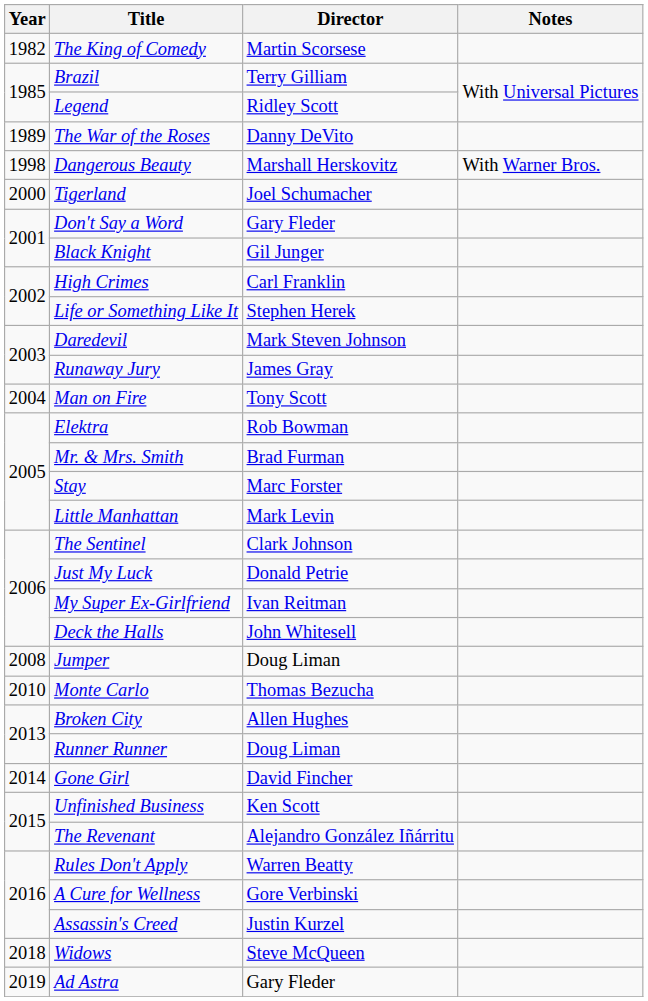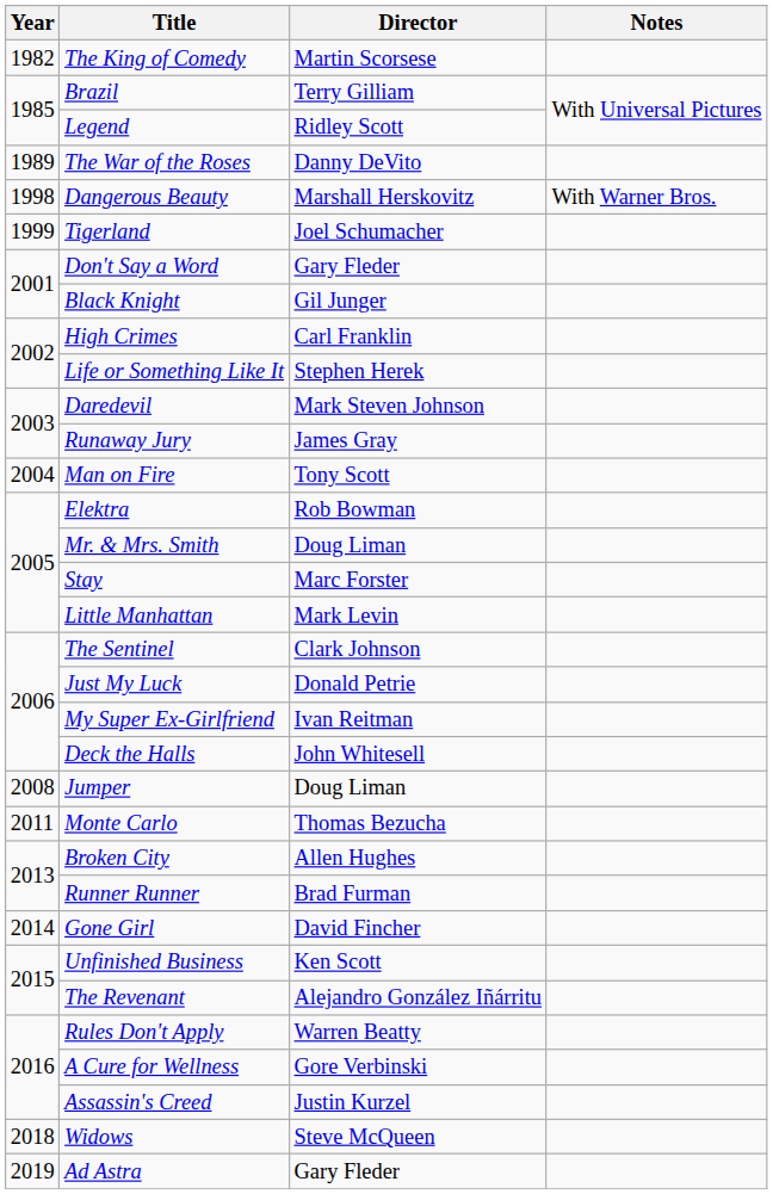Tigerland | Year: 2000 -> 1999
Mr. & Mrs. Smith | Director: Brad Furman -> Doug Liman
Monte Carlo | Year: 2010 -> 2011
Runner Runner | Director: Doug Liman -> Brad Furman
